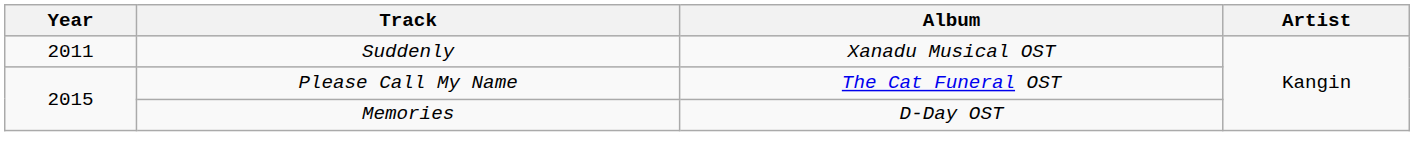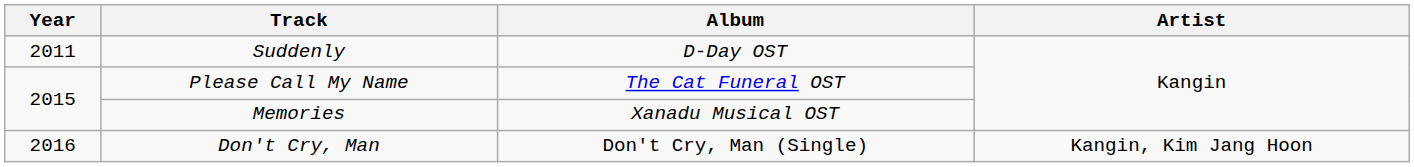Suddenly | Album: Xanadu Musical OST -> D-Day OST
Memories | Album: D-Day OST -> Xanadu Musical OST
+ row: 2016 | Don't Cry, Man | Don't Cry, Man (Single) | Kangin, Kim Jang Hoon
